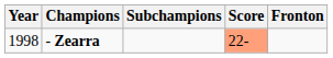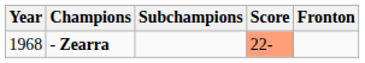- Zearra | Year: 1998 -> 1968
